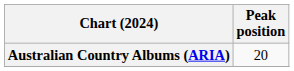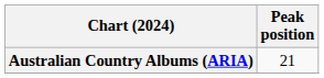Australian Country Albums (ARIA) | Peak position: 20 -> 21
